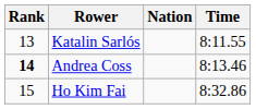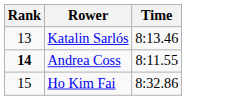- column: Nation
Katalin Sarlós | Time: 8:11.55 -> 8:13.46
Andrea Coss | Time: 8:13.46 -> 8:11.55
